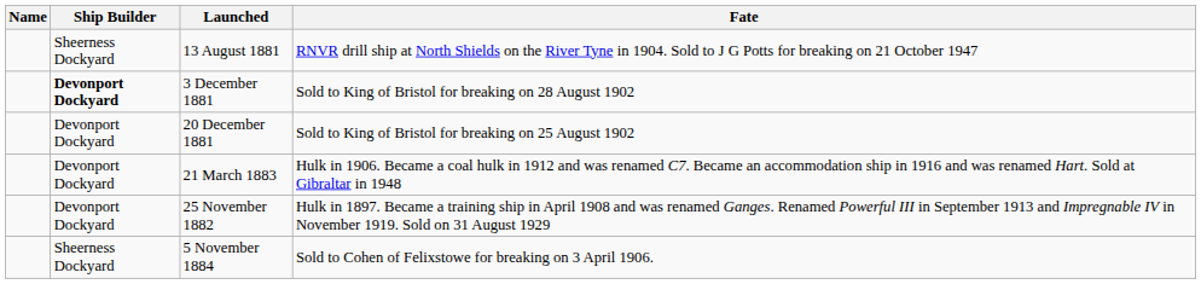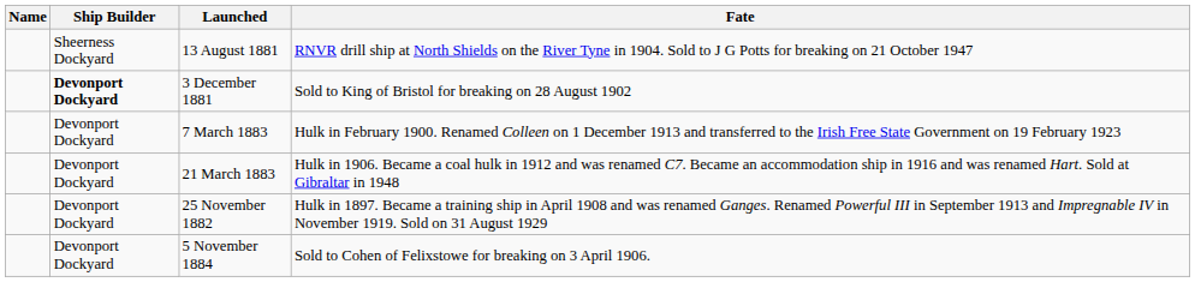- row: Devonport Dockyard | 20 December 1881 | Sold to King of Bristol for breaking on 25 August 1902
+ row: Devonport Dockyard | 7 March 1883 | Hulk in February 1900. Renamed Colleen on 1 December 1913 and transferred to the Irish Free State Government on 19 February 1923
5 November 1884 | Ship Builder: Sheerness Dockyard -> Devonport Dockyard
